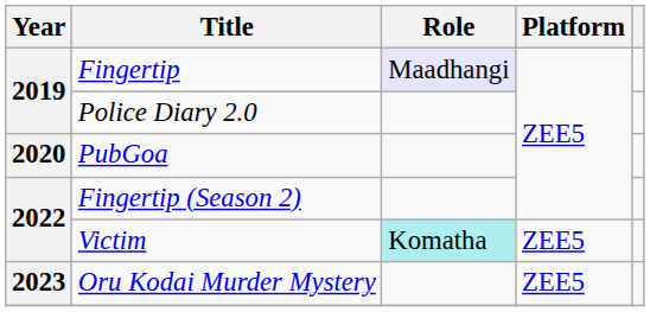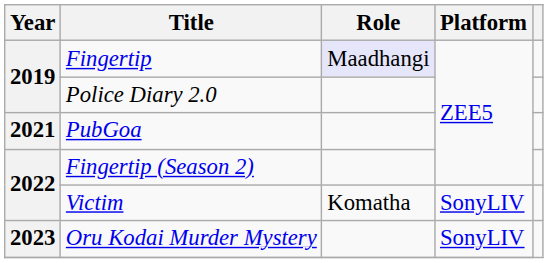PubGoa | Year: 2020 -> 2021
Victim | Role: paleturquoise background -> no background
Victim | Platform: ZEE5 -> SonyLIV
Oru Kodai Murder Mystery | Platform: ZEE5 -> SonyLIV
